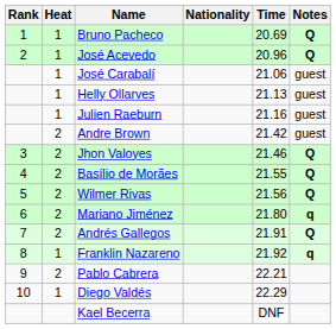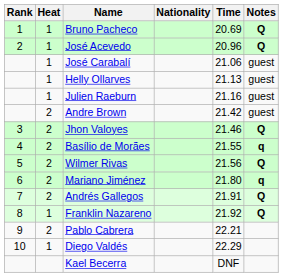Basílio de Morães | Notes: Q -> q
Franklin Nazareno | Notes: q -> Q
